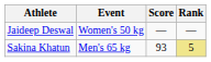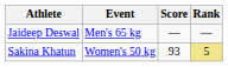Jaideep Deswal | Event: Women's 50 kg -> Men's 65 kg
Sakina Khatun | Event: Men's 65 kg -> Women's 50 kg
